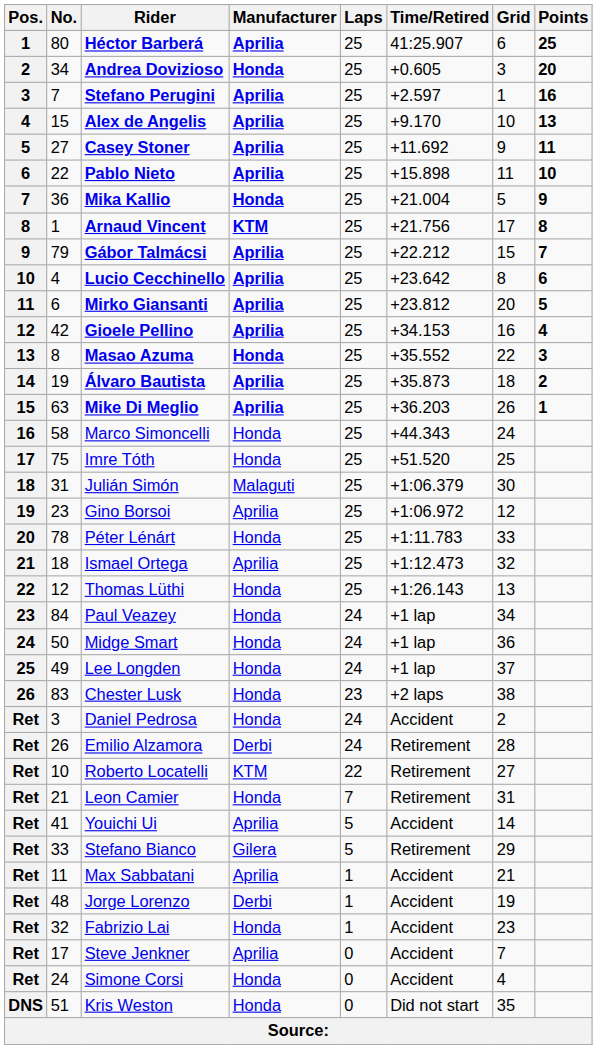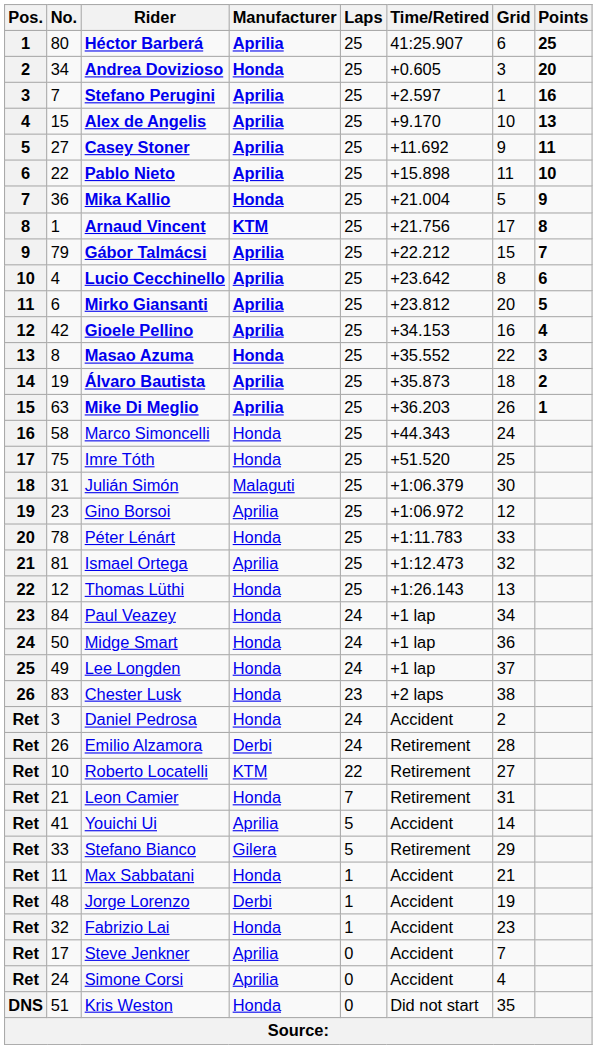Ismael Ortega | No.: 18 -> 81
Max Sabbatani | Manufacturer: Aprilia -> Honda
Simone Corsi | Manufacturer: Honda -> Aprilia
